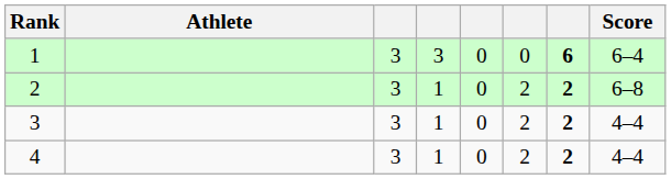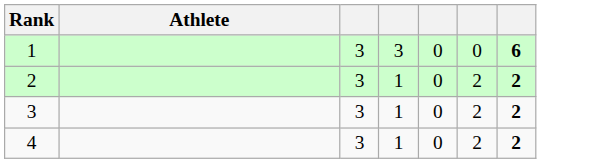- column: Score | 6–4 | 6–8 | 4–4 | 4–4
